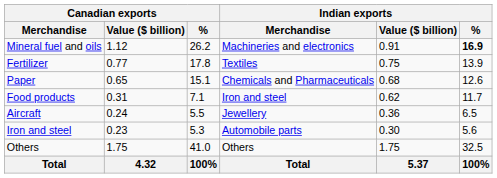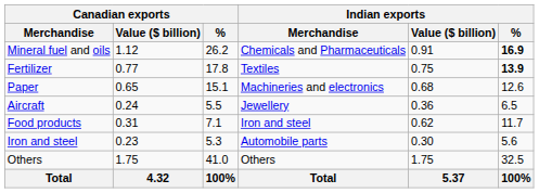Mineral fuel and oils | Indian exports / Merchandise: Machineries and electronics -> Chemicals and Pharmaceuticals
Fertilizer | Indian exports / %: normal -> bold
Paper | Indian exports / Merchandise: Chemicals and Pharmaceuticals -> Machineries and electronics
rows swapped: Food products <-> Aircraft
